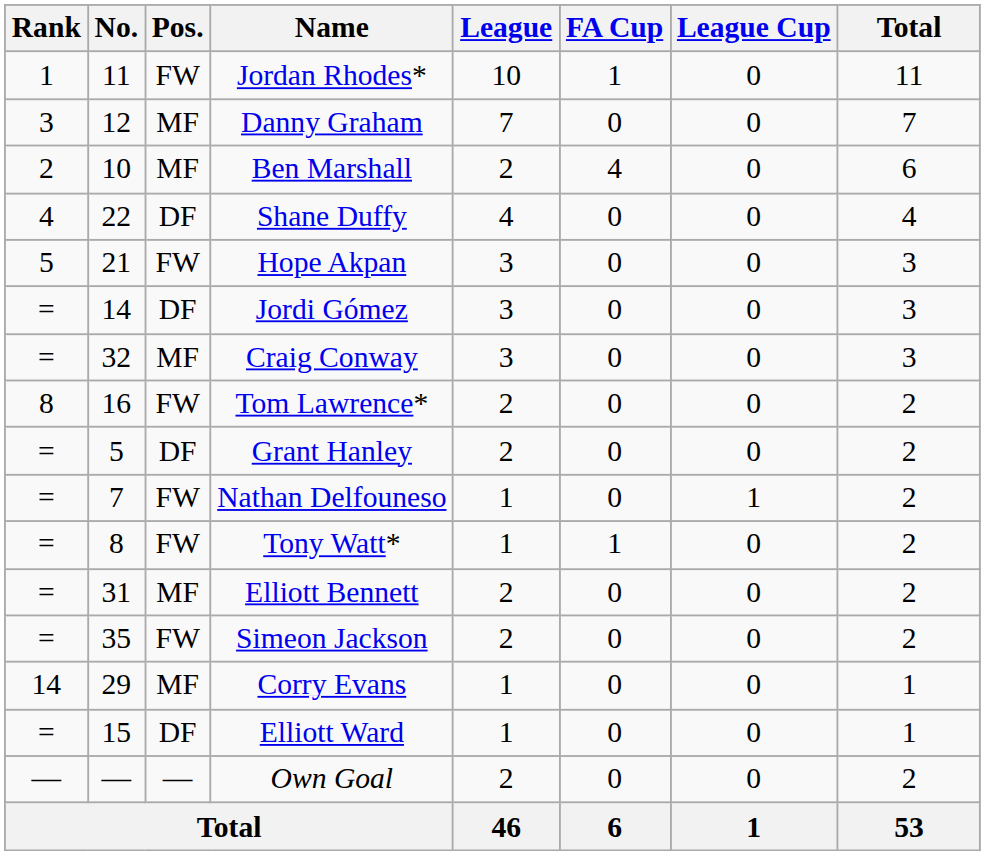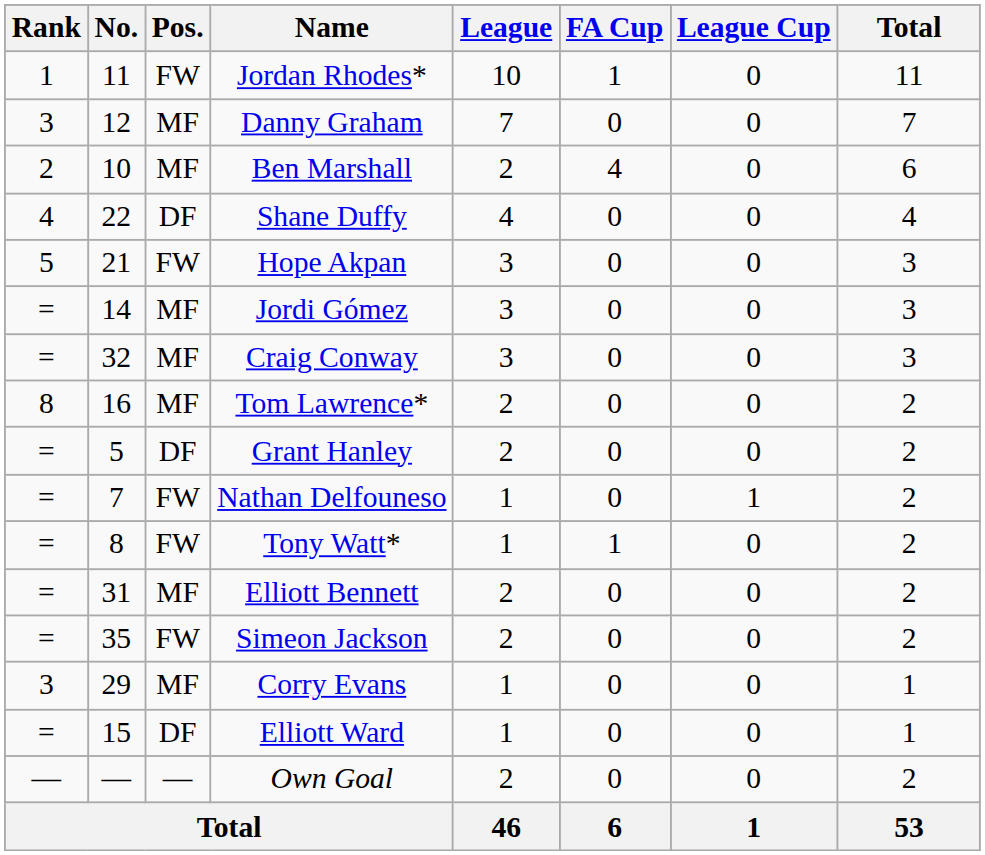Jordi Gómez | Pos.: DF -> MF
Tom Lawrence* | Pos.: FW -> MF
Corry Evans | Rank: 14 -> 3
